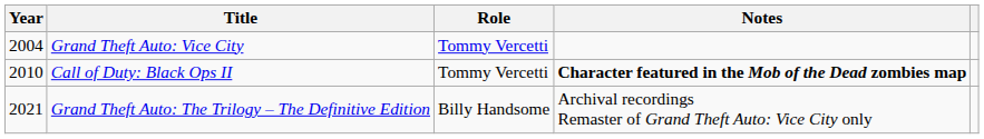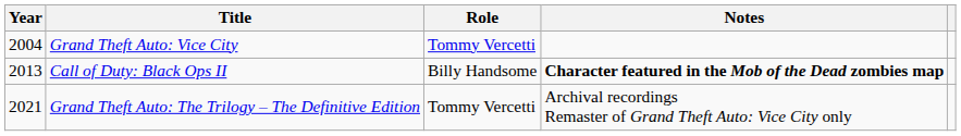Call of Duty: Black Ops II | Year: 2010 -> 2013
Call of Duty: Black Ops II | Role: Tommy Vercetti -> Billy Handsome
Grand Theft Auto: The Trilogy – The Definitive Edition | Role: Billy Handsome -> Tommy Vercetti
